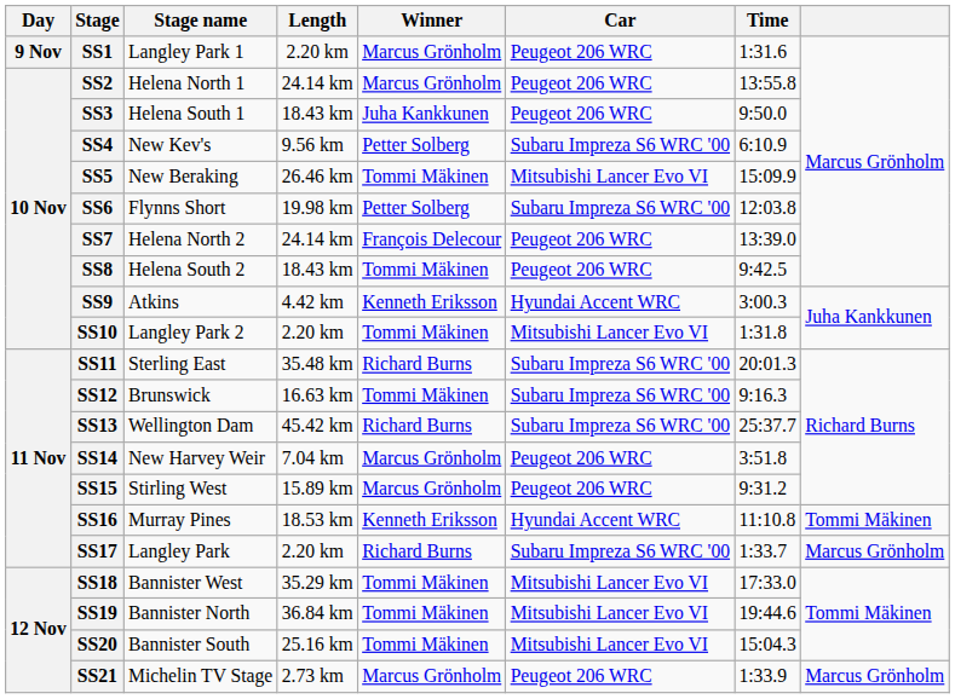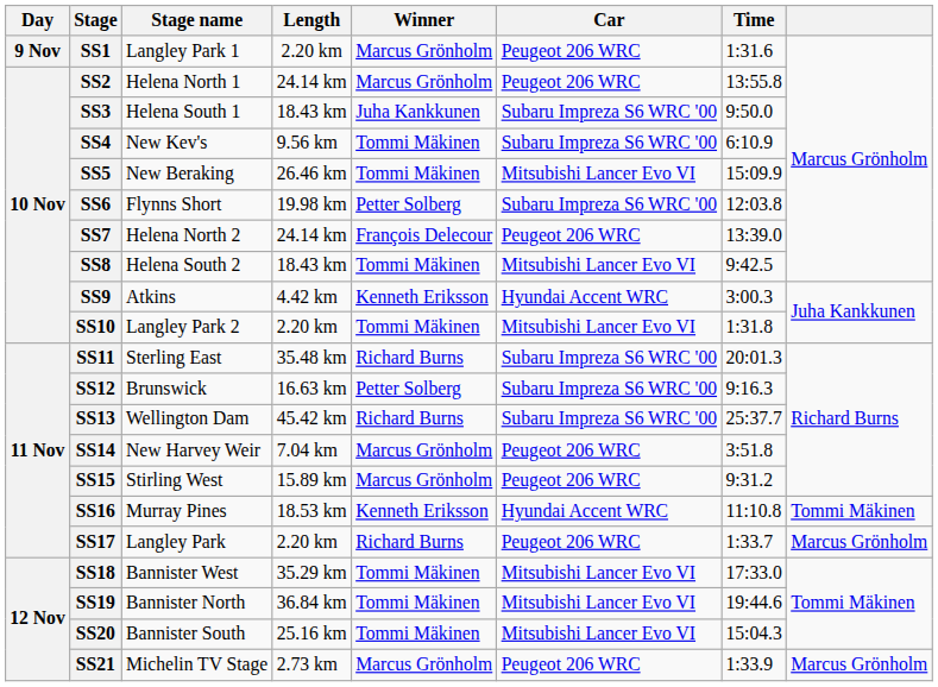SS3 | Car: Peugeot 206 WRC -> Subaru Impreza S6 WRC '00
SS4 | Winner: Petter Solberg -> Tommi Mäkinen
SS8 | Car: Peugeot 206 WRC -> Mitsubishi Lancer Evo VI
SS12 | Winner: Tommi Mäkinen -> Petter Solberg
SS17 | Car: Subaru Impreza S6 WRC '00 -> Peugeot 206 WRC
